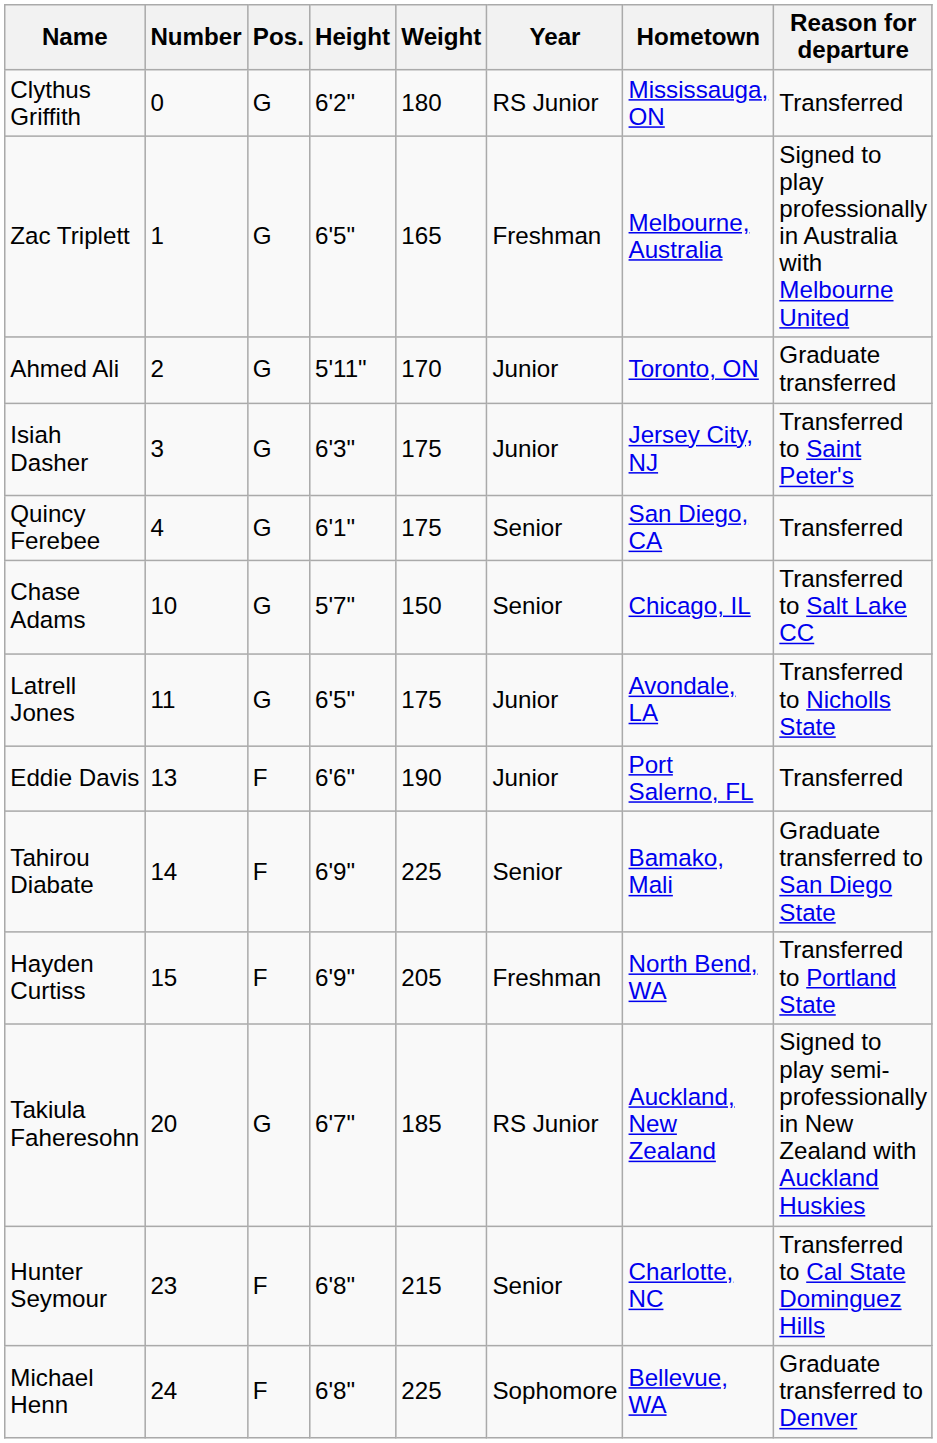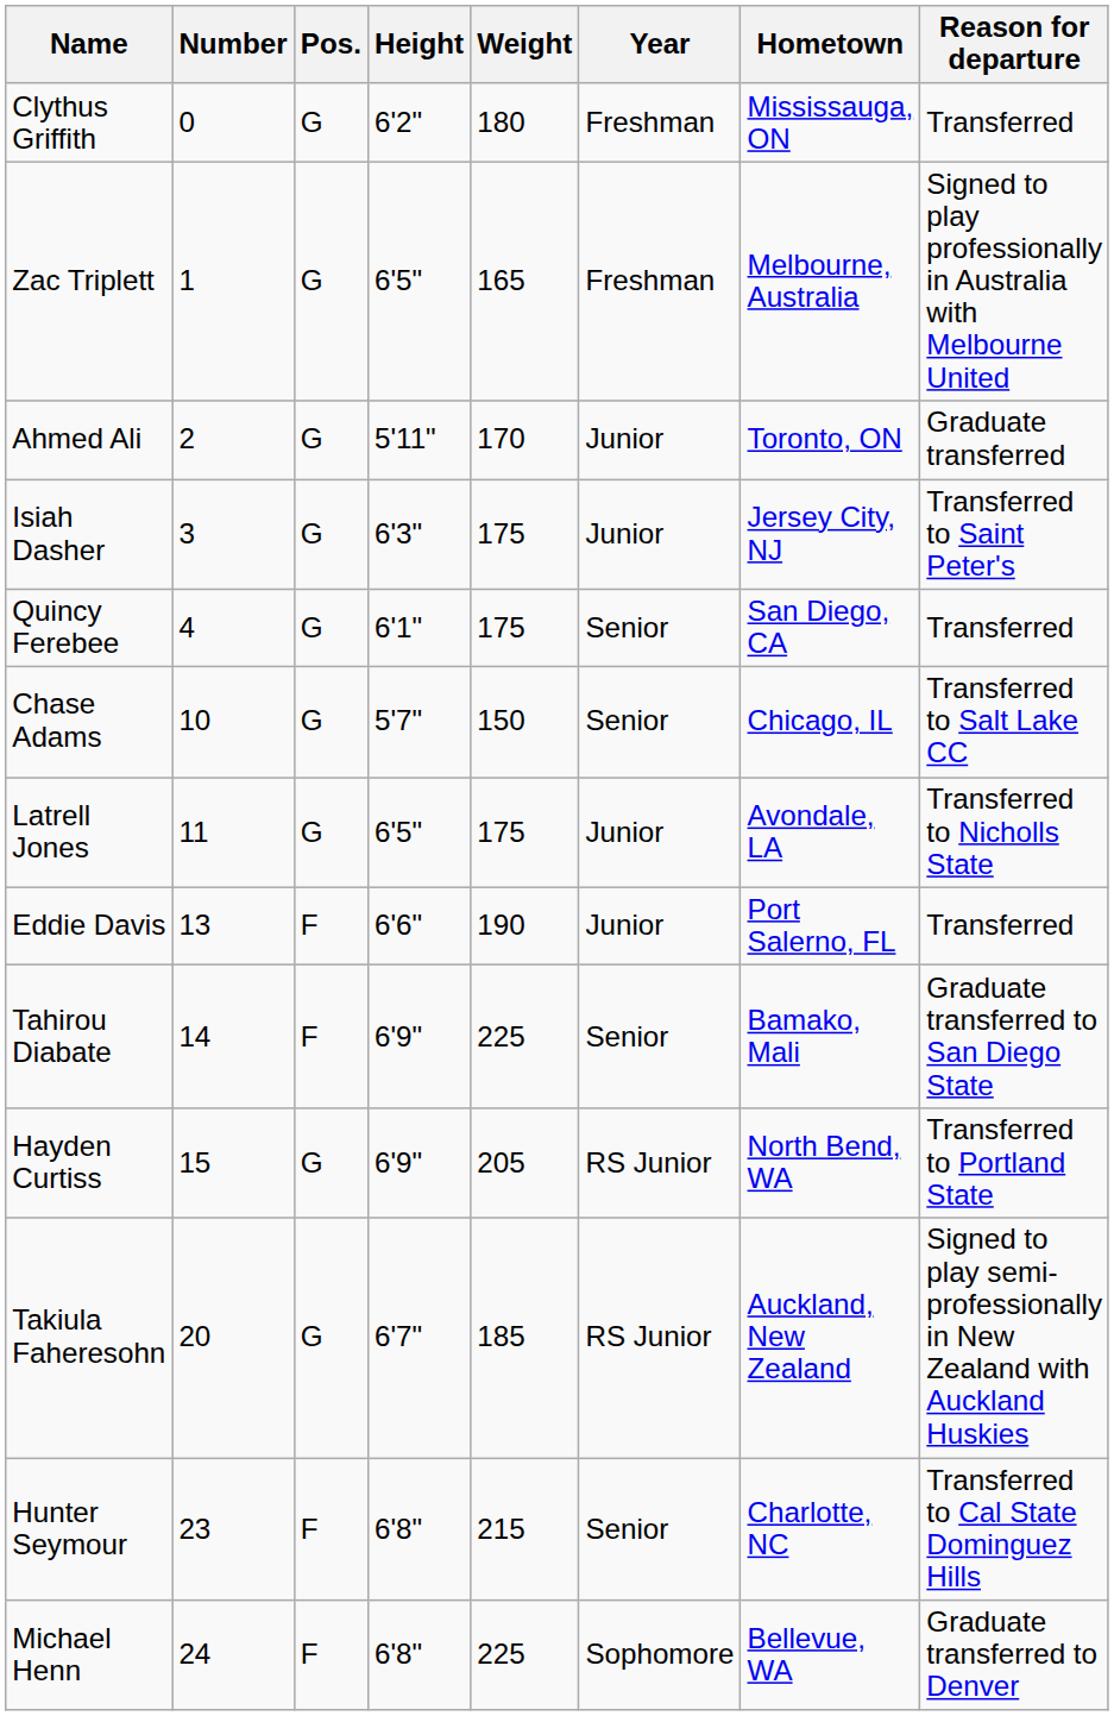Clythus Griffith | Year: RS Junior -> Freshman
Hayden Curtiss | Pos.: F -> G
Hayden Curtiss | Year: Freshman -> RS Junior
